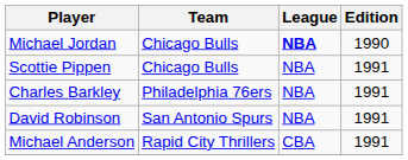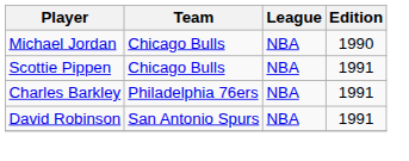Michael Jordan | League: bold -> normal
- row: Michael Anderson | Rapid City Thrillers | CBA | 1991
